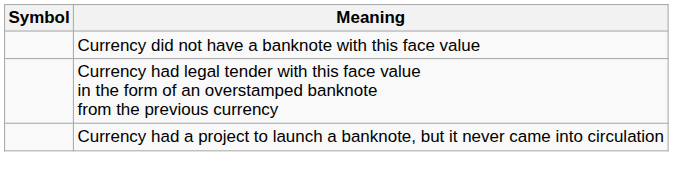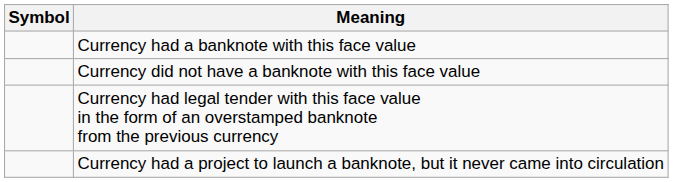+ row: Currency had a banknote with this face value
